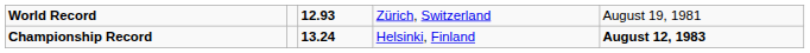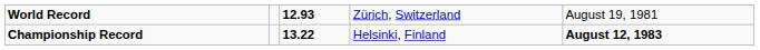Championship Record | column 3: 13.24 -> 13.22
